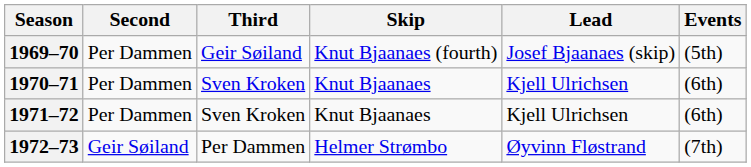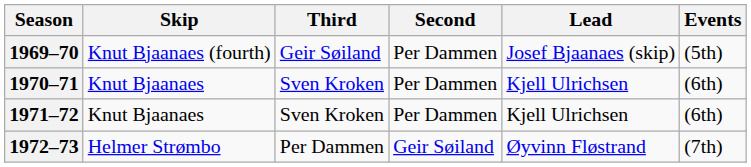columns swapped: Skip <-> Second
